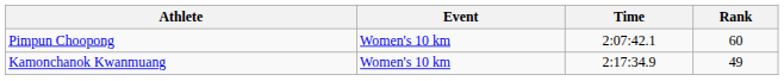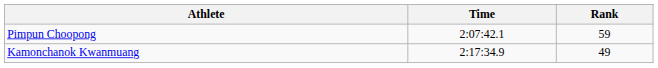- column: Event | Women's 10 km | Women's 10 km
Pimpun Choopong | Rank: 60 -> 59
